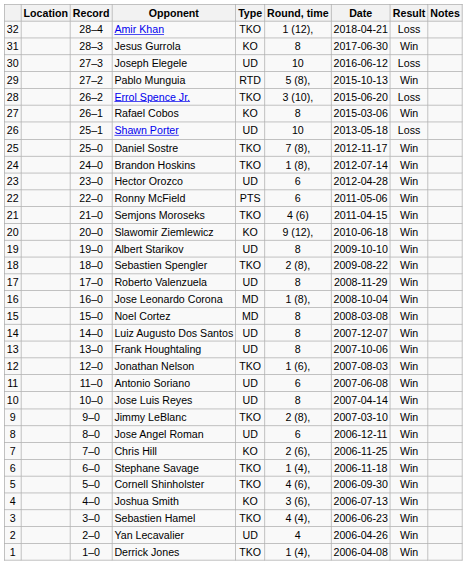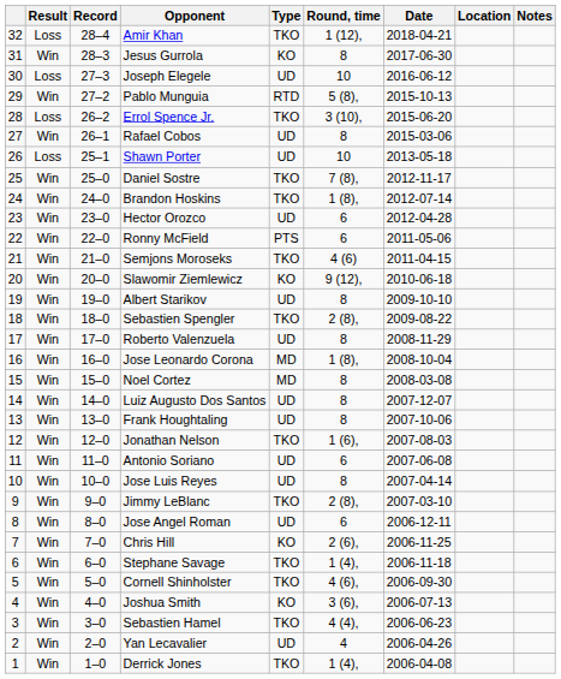columns swapped: Result <-> Location
Rafael Cobos | Type: KO -> UD
